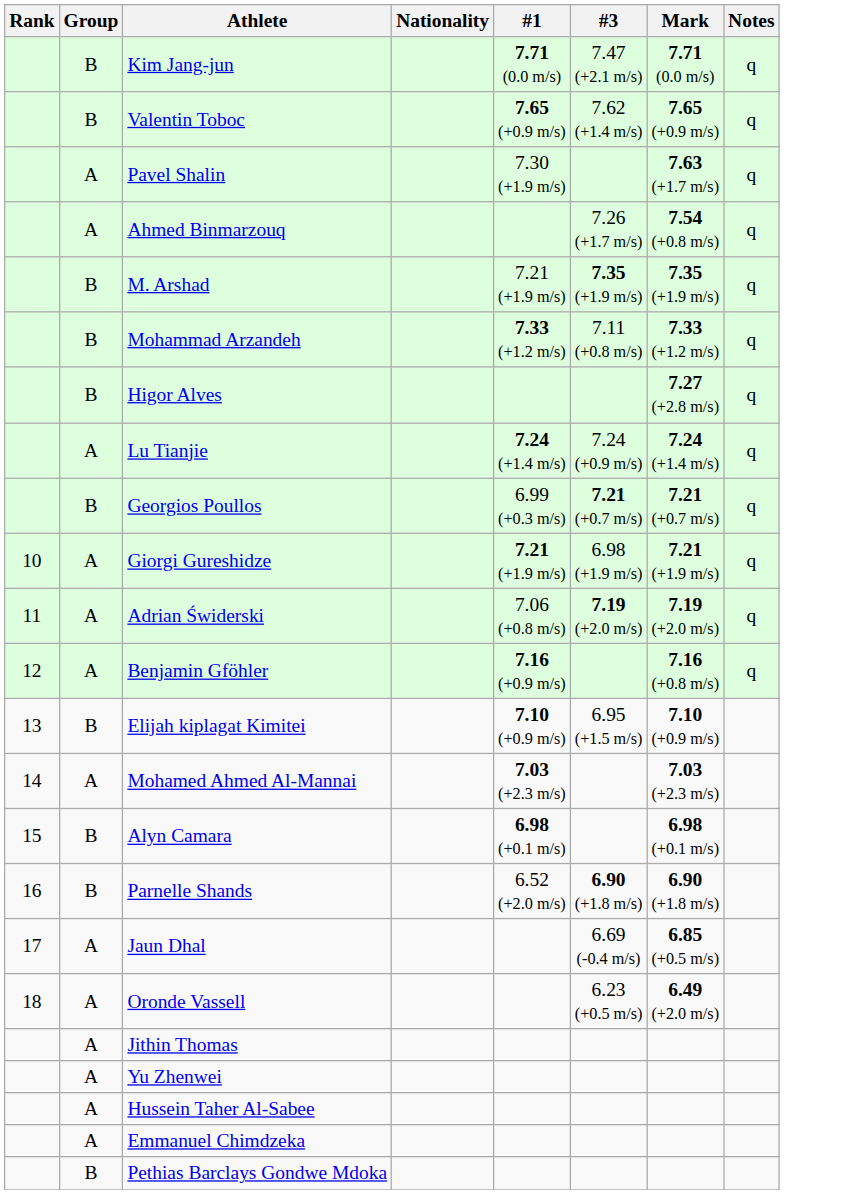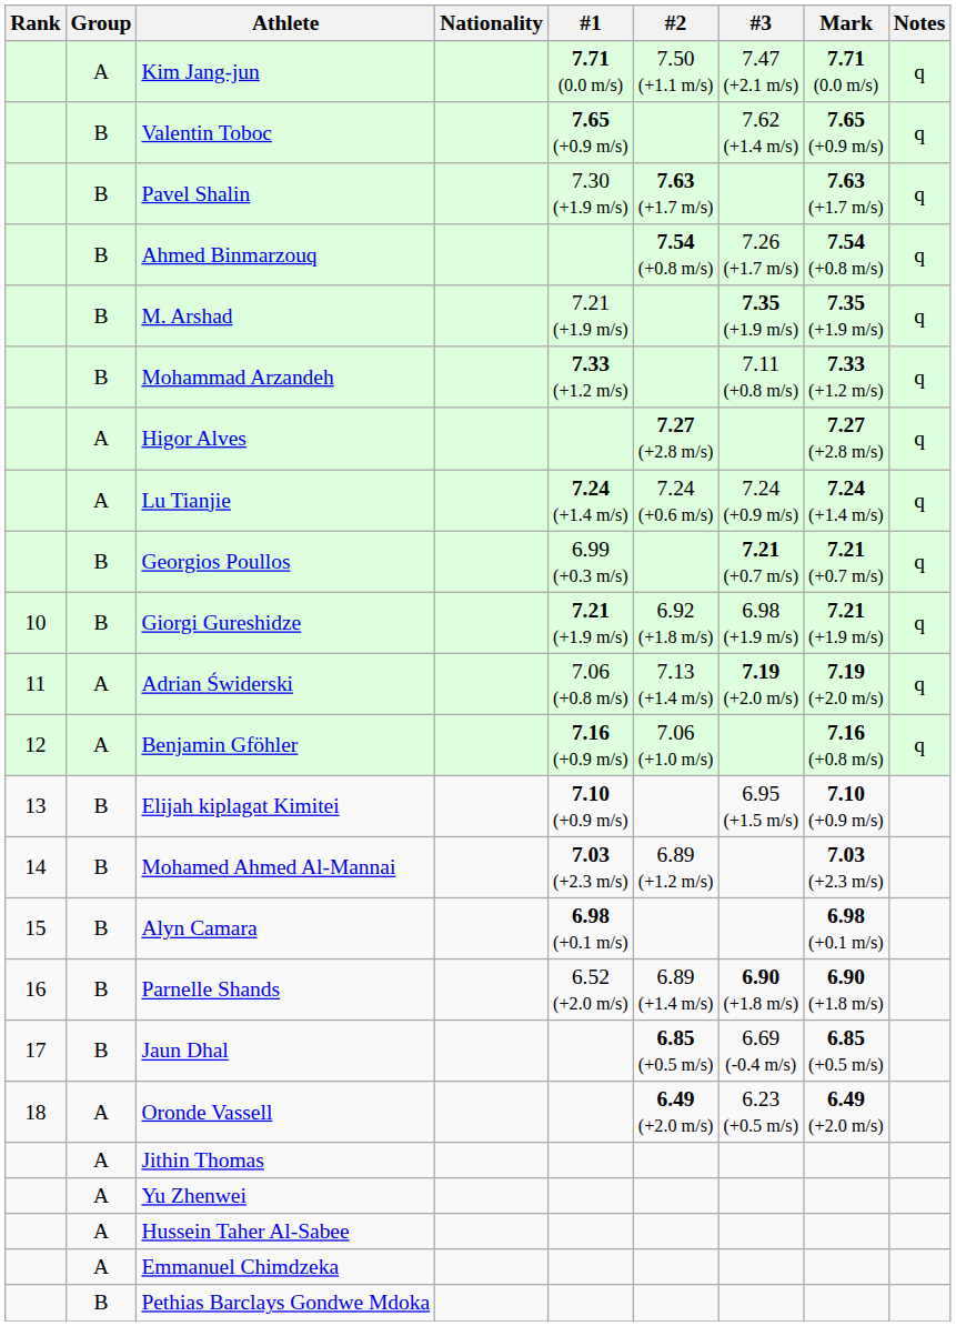+ column: #2 | 7.50 (+1.1 m/s) | 7.63 (+1.7 m/s) | 7.54 (+0.8 m/s) | 7.27 (+2.8 m/s) | 7.24 (+0.6 m/s) | 6.92 (+1.8 m/s) | 7.13 (+1.4 m/s) | 7.06 (+1.0 m/s) | 6.89 (+1.2 m/s) | 6.89 (+1.4 m/s) | 6.85 (+0.5 m/s) | 6.49 (+2.0 m/s)
Kim Jang-jun | Group: B -> A
Pavel Shalin | Group: A -> B
Ahmed Binmarzouq | Group: A -> B
Higor Alves | Group: B -> A
Giorgi Gureshidze | Group: A -> B
Mohamed Ahmed Al-Mannai | Group: A -> B
Jaun Dhal | Group: A -> B
